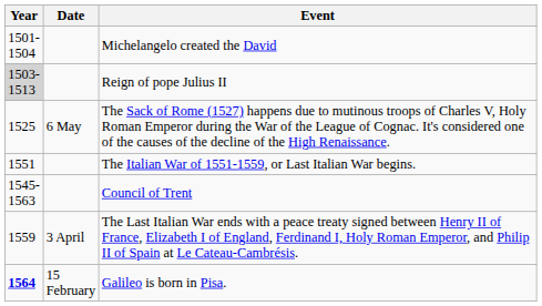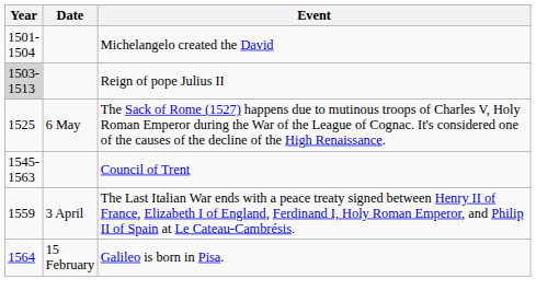- row: 1551 | The Italian War of 1551-1559, or Last Italian War begins.
Galileo is born in Pisa. | Year: bold -> normal
